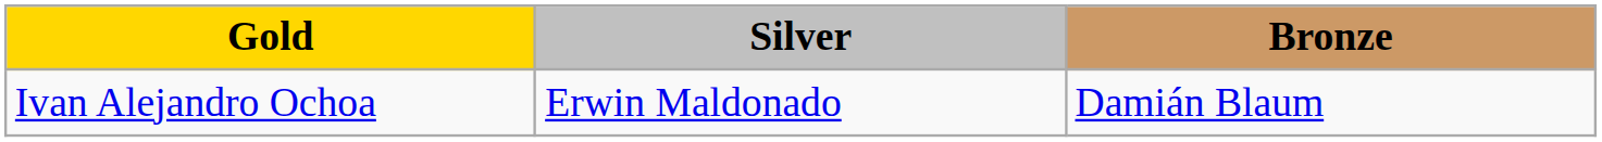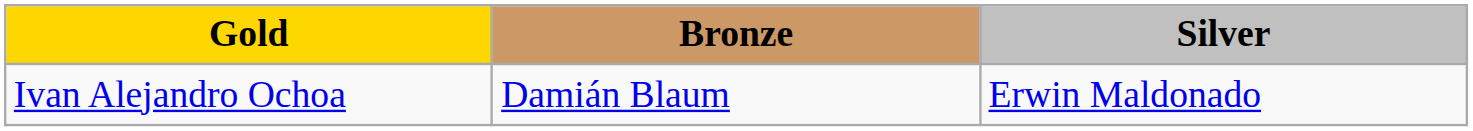columns swapped: Silver <-> Bronze
